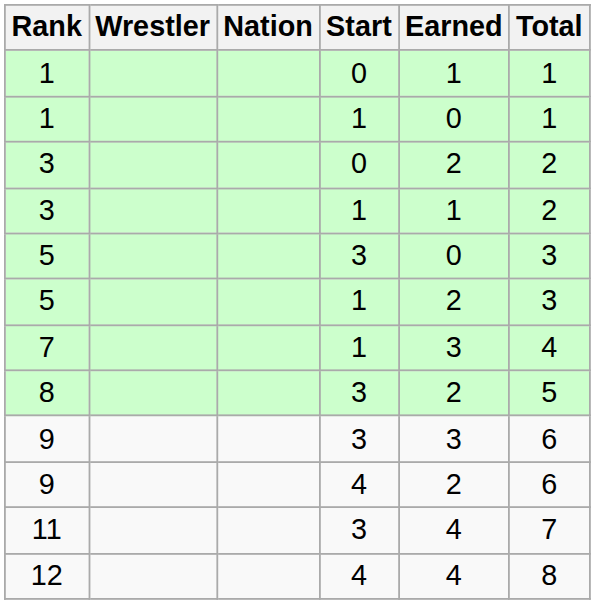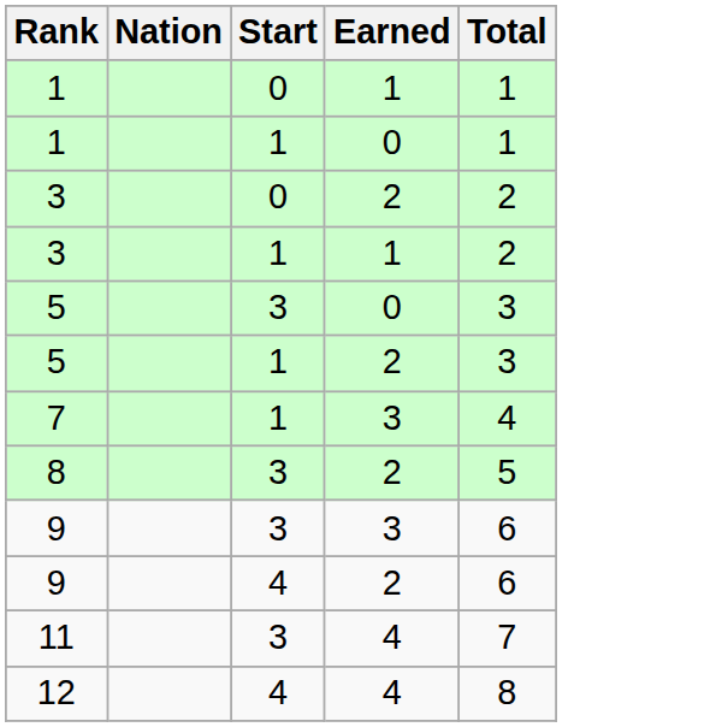- column: Wrestler
